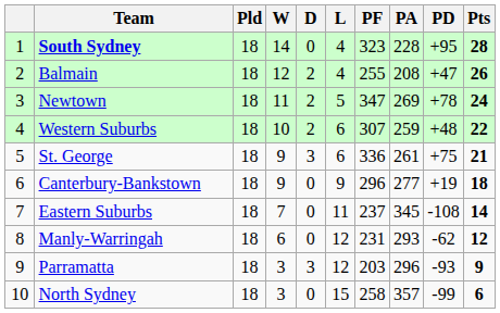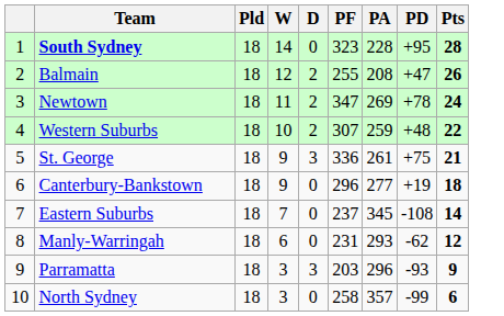- column: L | 4 | 4 | 5 | 6 | 6 | 9 | 11 | 12 | 12 | 15
